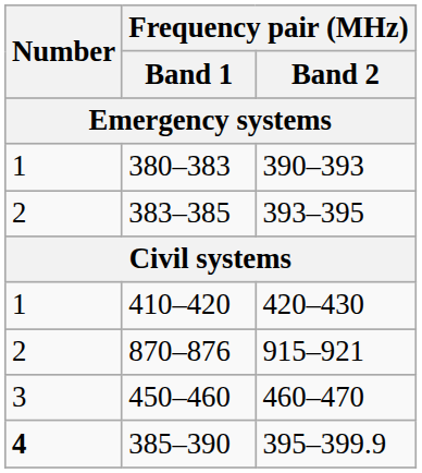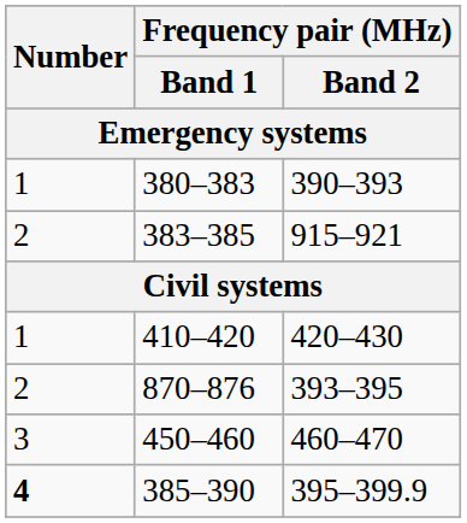383–385 | Frequency pair (MHz) / Band 2: 393–395 -> 915–921
870–876 | Frequency pair (MHz) / Band 2: 915–921 -> 393–395
